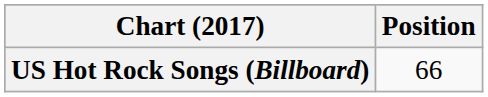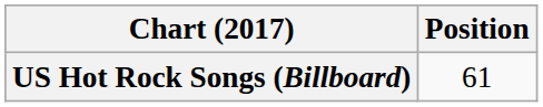US Hot Rock Songs (Billboard) | Position: 66 -> 61
